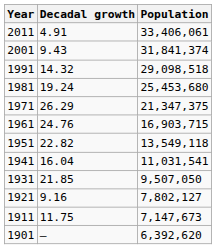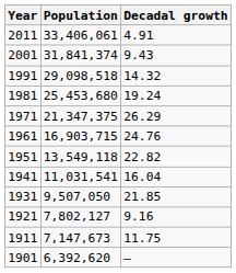columns swapped: Population <-> Decadal growth
